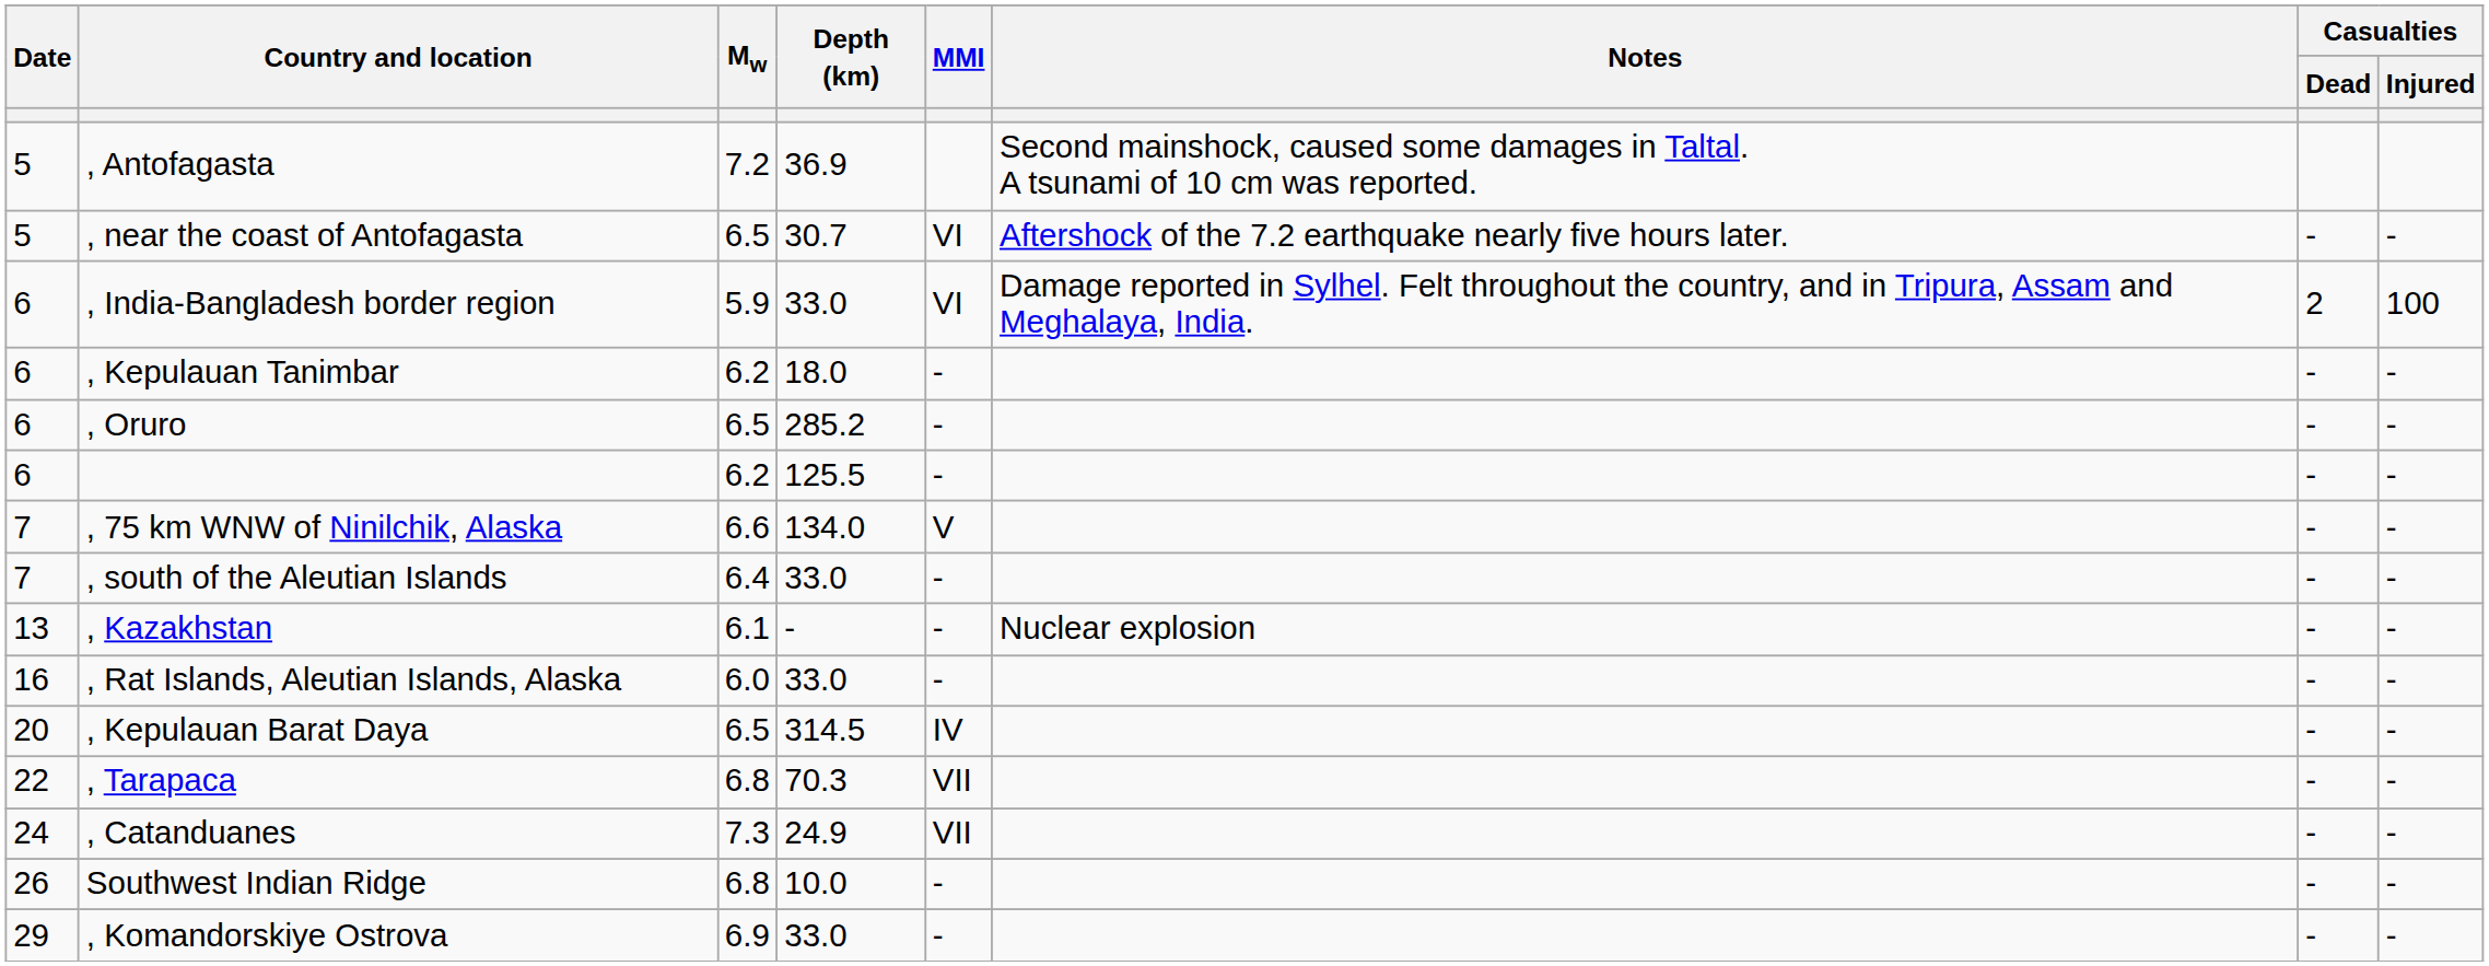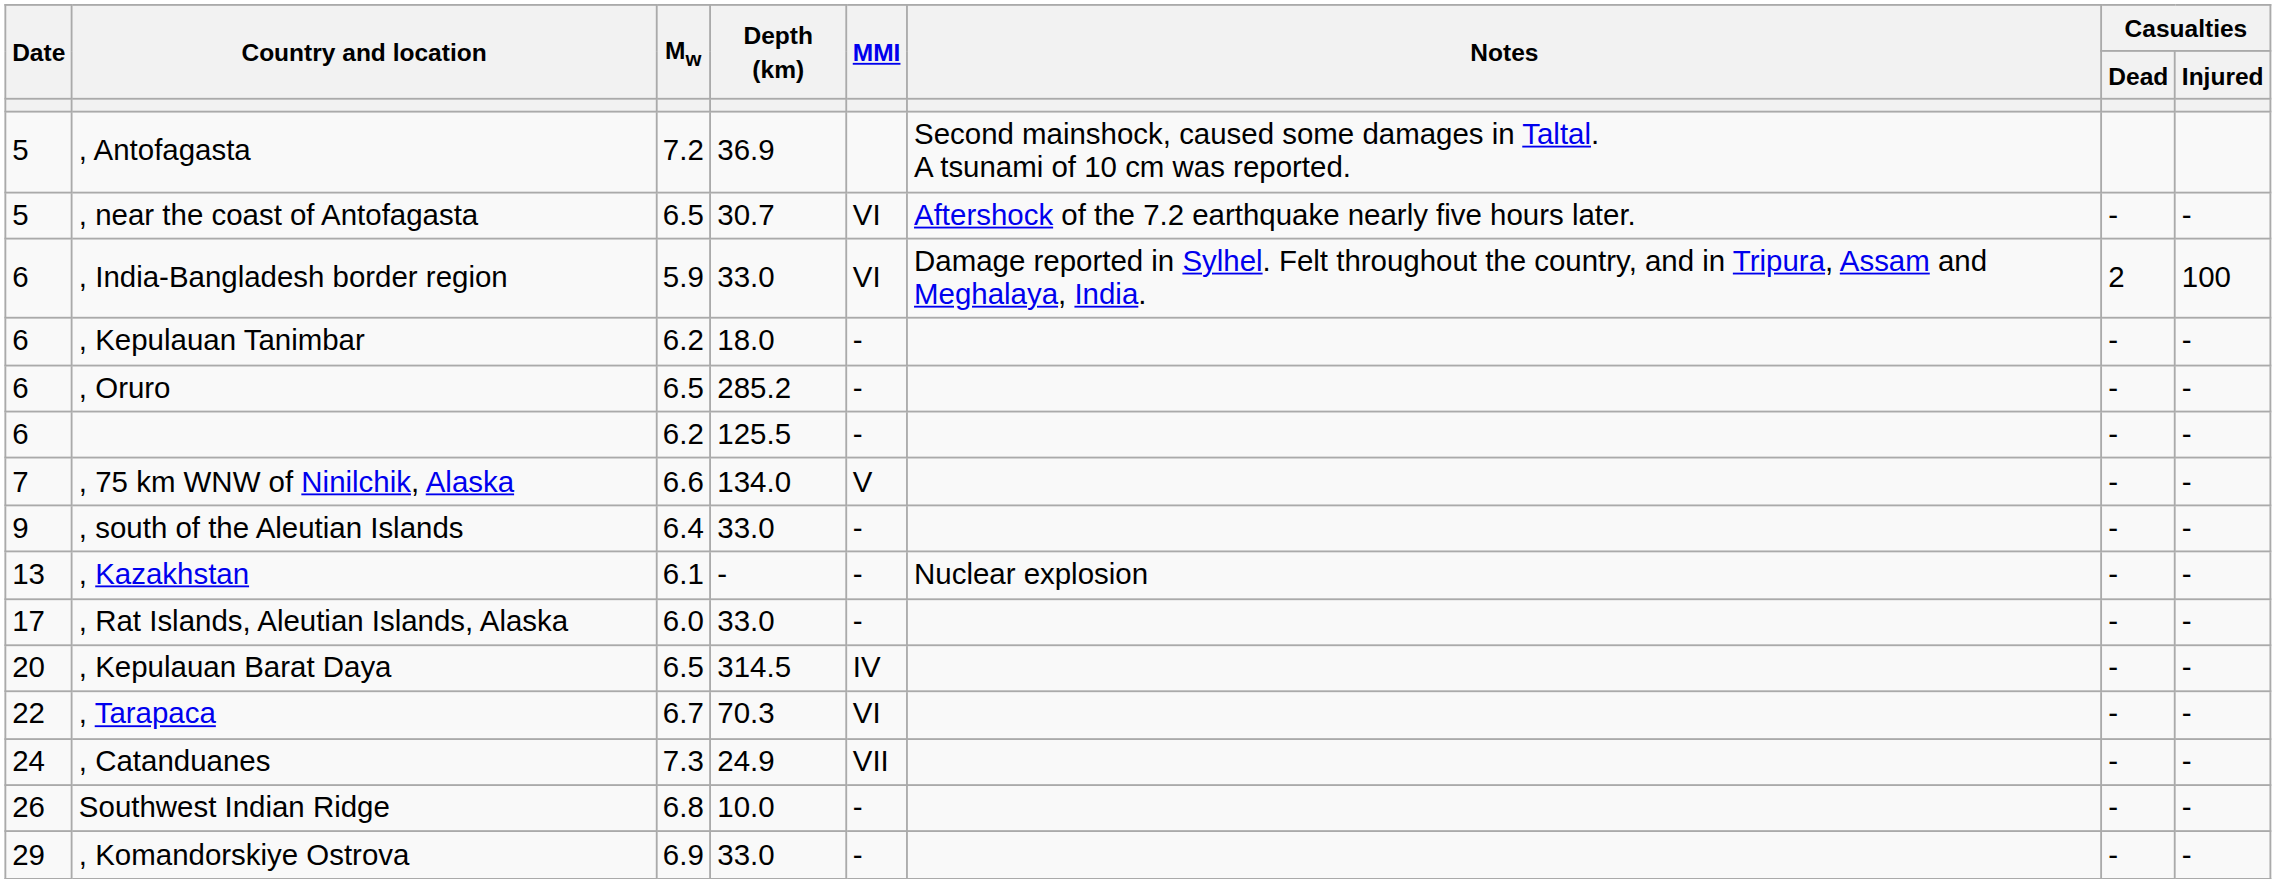, south of the Aleutian Islands | Date: 7 -> 9
, Rat Islands, Aleutian Islands, Alaska | Date: 16 -> 17
, Tarapaca | Mw: 6.8 -> 6.7
, Tarapaca | MMI: VII -> VI
